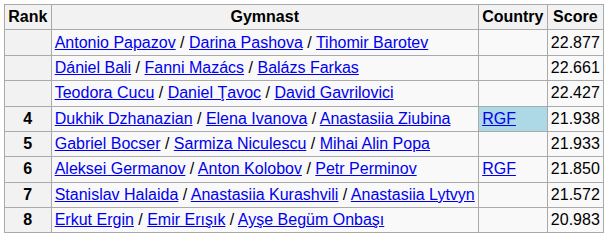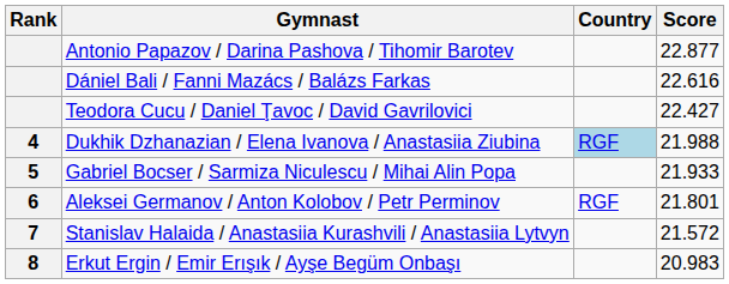Dániel Bali / Fanni Mazács / Balázs Farkas | Score: 22.661 -> 22.616
Dukhik Dzhanazian / Elena Ivanova / Anastasiia Ziubina | Score: 21.938 -> 21.988
Aleksei Germanov / Anton Kolobov / Petr Perminov | Score: 21.850 -> 21.801
